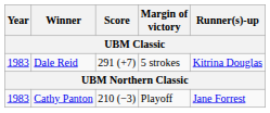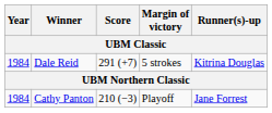Dale Reid | Year: 1983 -> 1984
Cathy Panton | Year: 1983 -> 1984
